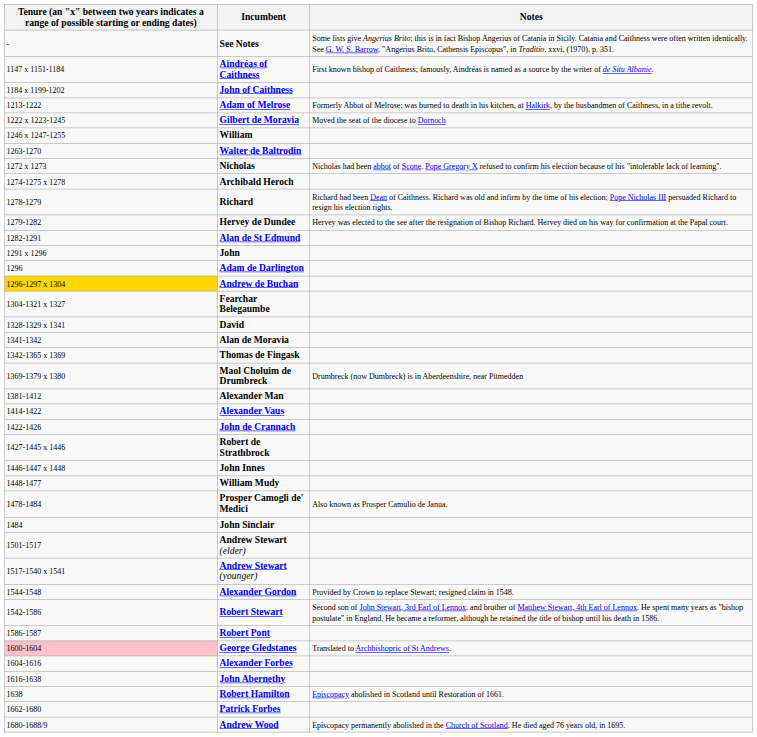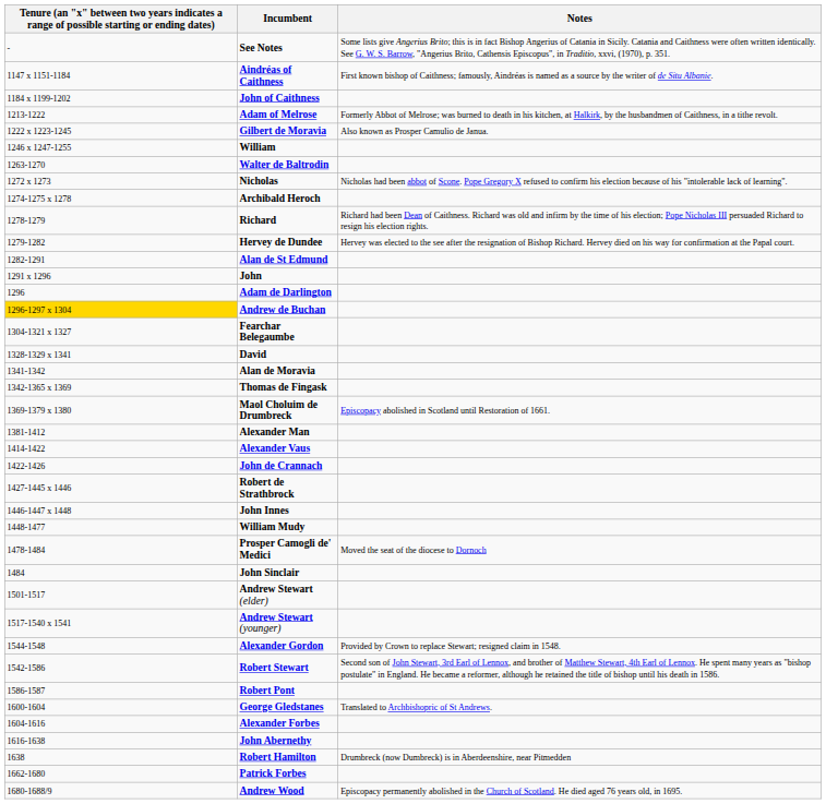Gilbert de Moravia | Notes: Moved the seat of the diocese to Dornoch -> Also known as Prosper Camulio de Janua.
Maol Choluim de Drumbreck | Notes: Drumbreck (now Dumbreck) is in Aberdeenshire, near Pitmedden -> Episcopacy abolished in Scotland until Restoration of 1661.
Prosper Camogli de' Medici | Notes: Also known as Prosper Camulio de Janua. -> Moved the seat of the diocese to Dornoch
George Gledstanes | column 1: pink background -> no background
Robert Hamilton | Notes: Episcopacy abolished in Scotland until Restoration of 1661. -> Drumbreck (now Dumbreck) is in Aberdeenshire, near Pitmedden
